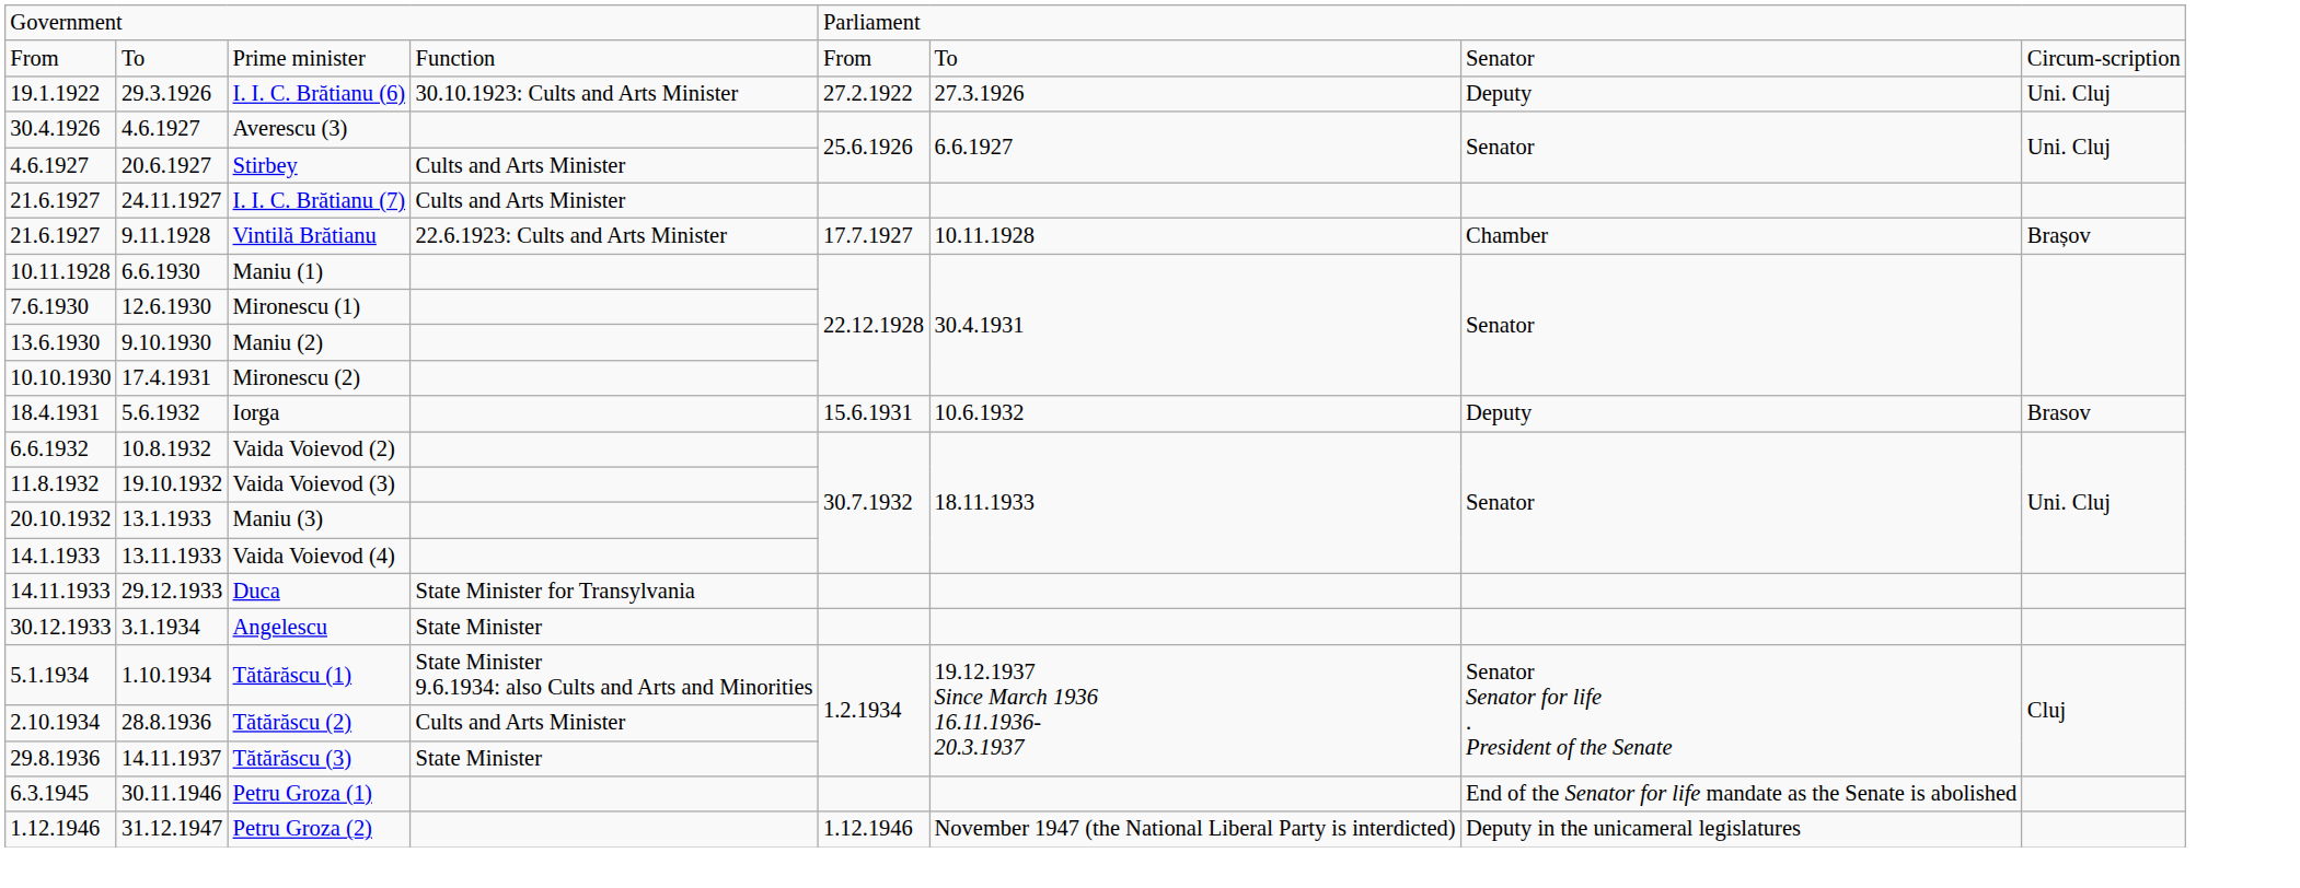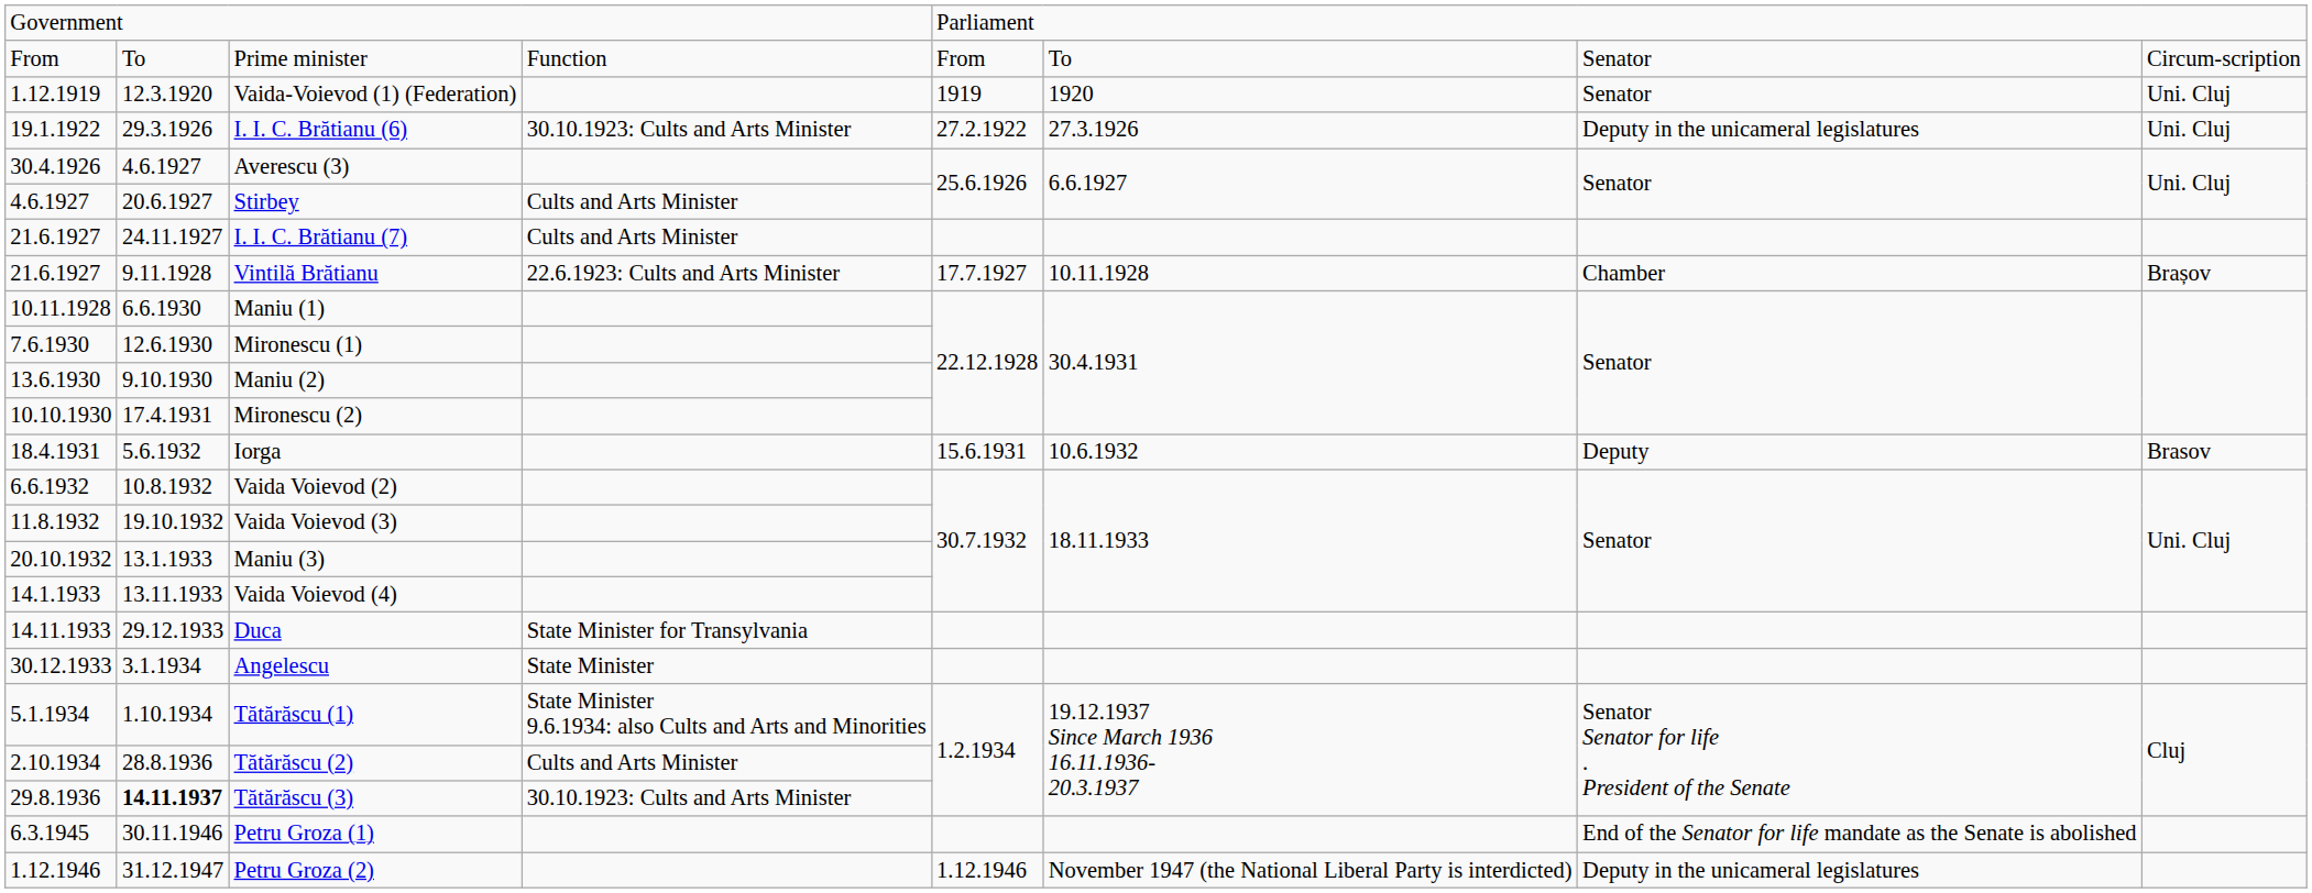+ row: 1.12.1919 | 12.3.1920 | Vaida-Voievod (1) (Federation) | 1919 | 1920 | Senator | Uni. Cluj
I. I. C. Brătianu (6) | column 7: Deputy -> Deputy in the unicameral legislatures
Tătărăscu (3) | column 2: normal -> bold
Tătărăscu (3) | column 4: State Minister -> 30.10.1923: Cults and Arts Minister
